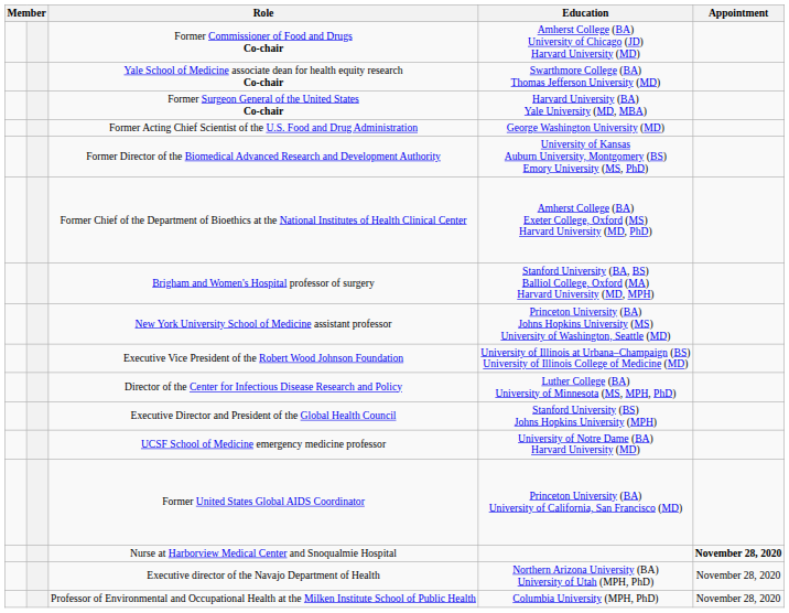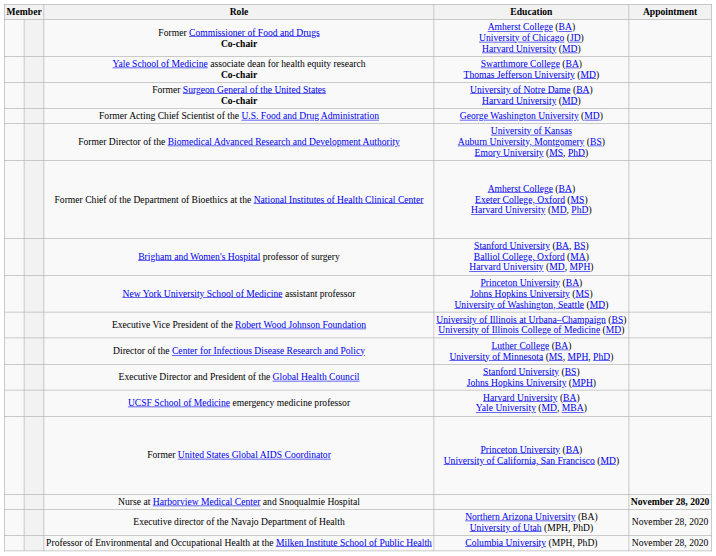Former Surgeon General of the United States Co-chair | Education: Harvard University (BA) Yale University (MD, MBA) -> University of Notre Dame (BA) Harvard University (MD)
UCSF School of Medicine emergency medicine professor | Education: University of Notre Dame (BA) Harvard University (MD) -> Harvard University (BA) Yale University (MD, MBA)
